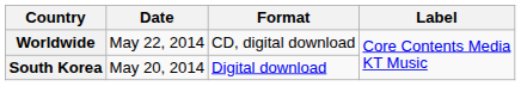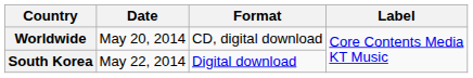Worldwide | Date: May 22, 2014 -> May 20, 2014
South Korea | Date: May 20, 2014 -> May 22, 2014
